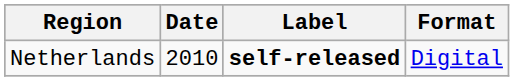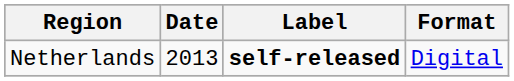Netherlands | Date: 2010 -> 2013
